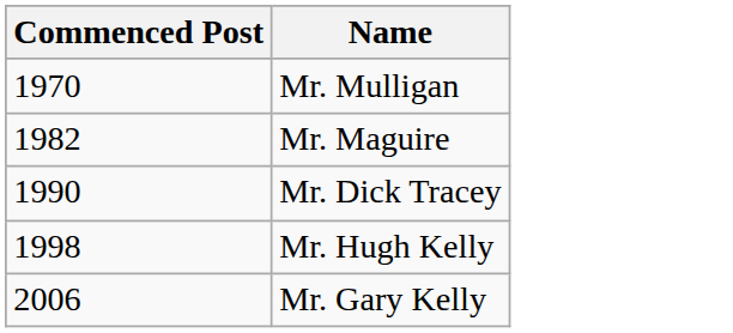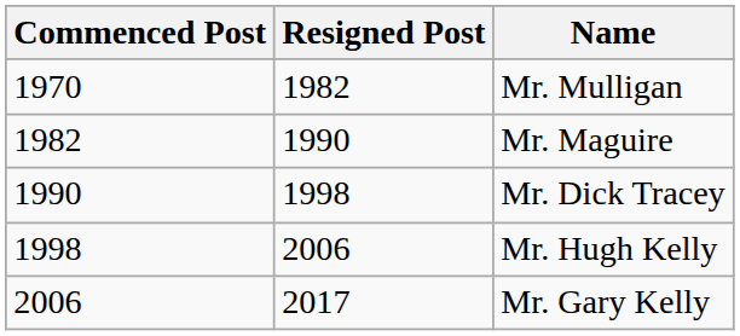+ column: Resigned Post | 1982 | 1990 | 1998 | 2006 | 2017
